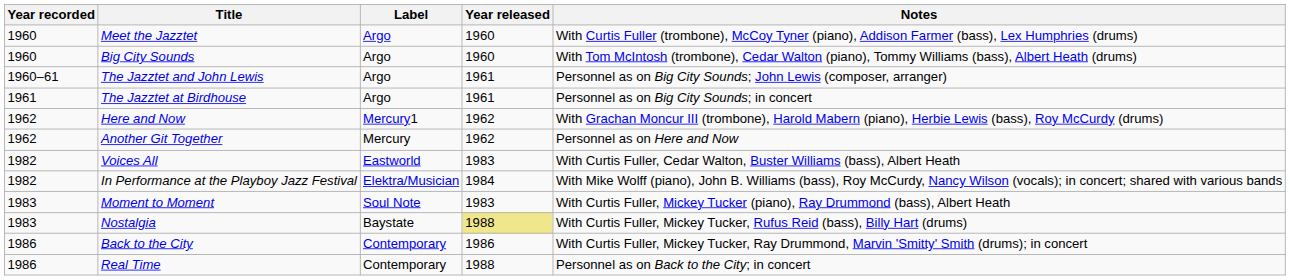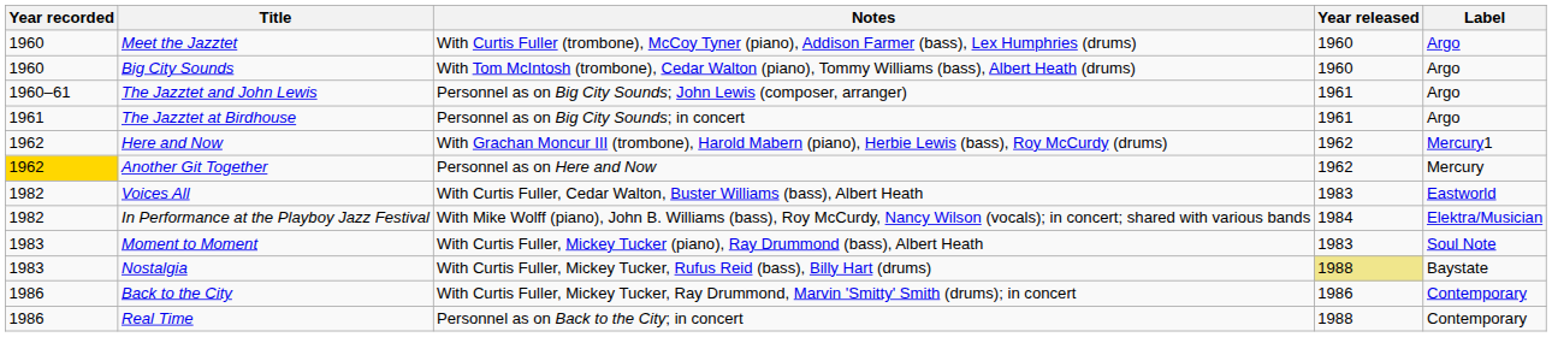columns swapped: Label <-> Notes
Another Git Together | Year recorded: no background -> gold background
